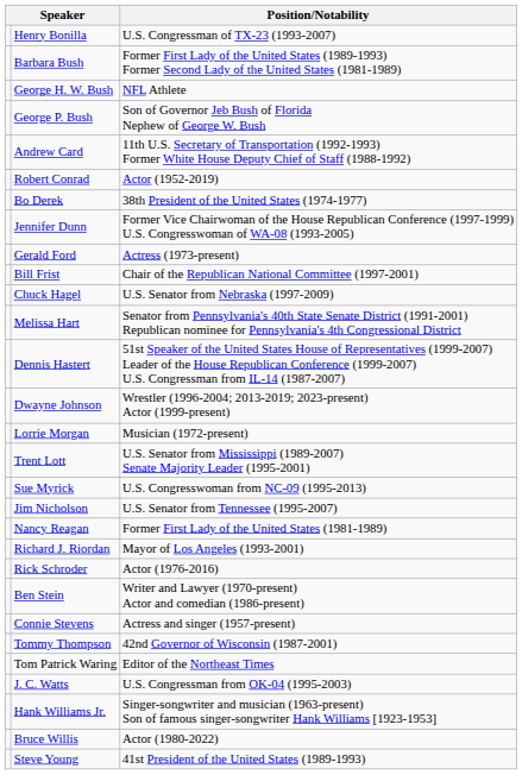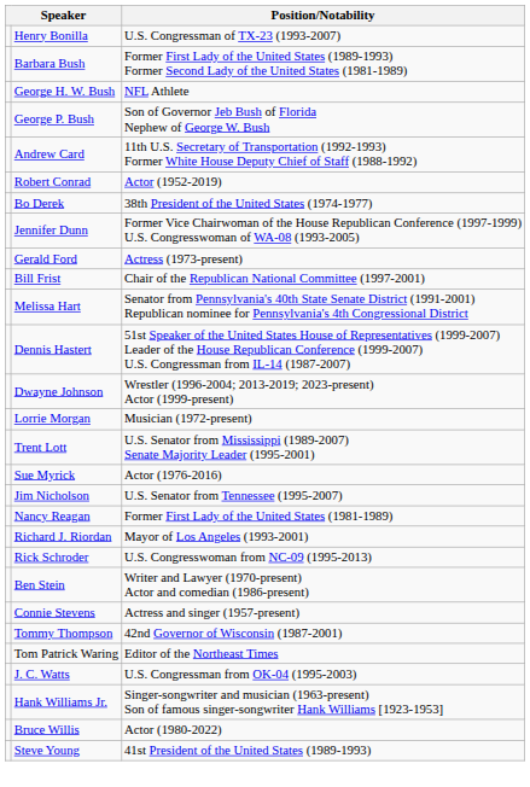- row: Chuck Hagel | U.S. Senator from Nebraska (1997-2009)
Sue Myrick | Position/Notability: U.S. Congresswoman from NC-09 (1995-2013) -> Actor (1976-2016)
Rick Schroder | Position/Notability: Actor (1976-2016) -> U.S. Congresswoman from NC-09 (1995-2013)
